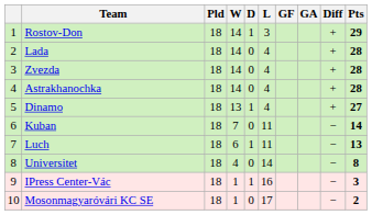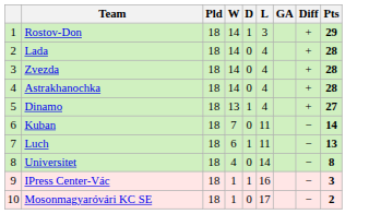- column: GF
